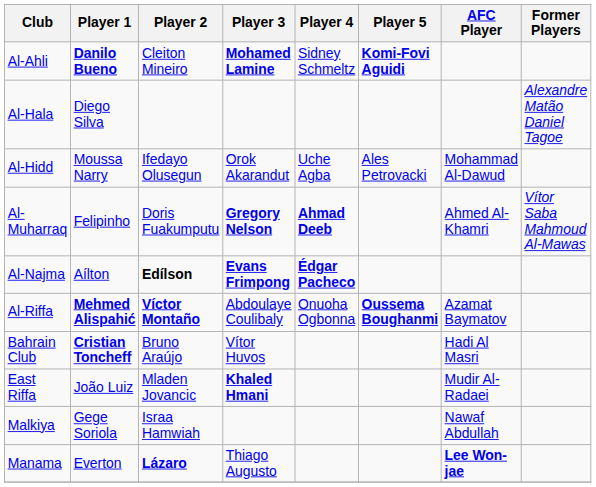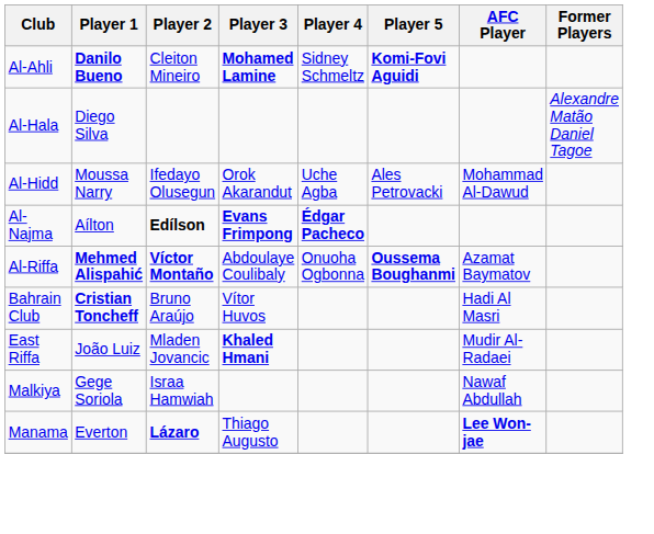- row: Al-Muharraq | Felipinho | Doris Fuakumputu | Gregory Nelson | Ahmad Deeb | Ahmed Al-Khamri | Vítor Saba Mahmoud Al-Mawas
